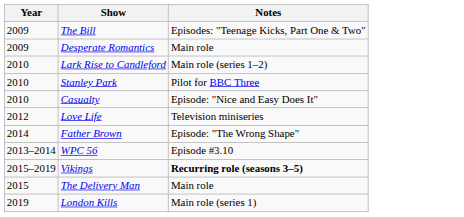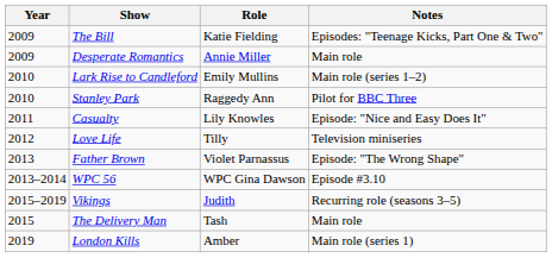+ column: Role | Katie Fielding | Annie Miller | Emily Mullins | Raggedy Ann | Lily Knowles | Tilly | Violet Parnassus | WPC Gina Dawson | Judith | Tash | Amber
Casualty | Year: 2010 -> 2011
Father Brown | Year: 2014 -> 2013
Vikings | Notes: bold -> normal
